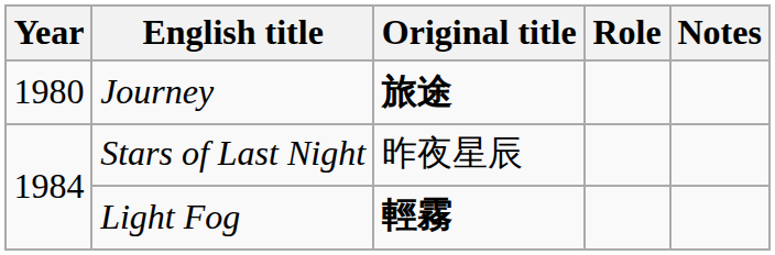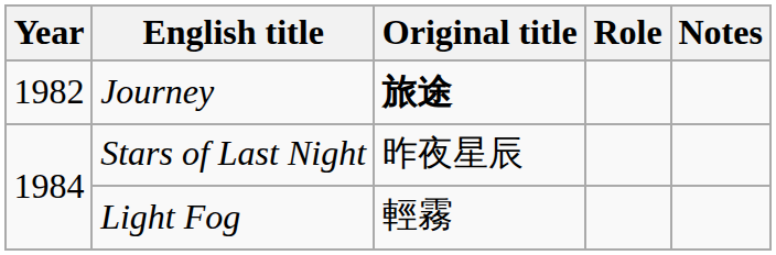Journey | Year: 1980 -> 1982
Light Fog | Original title: bold -> normal
